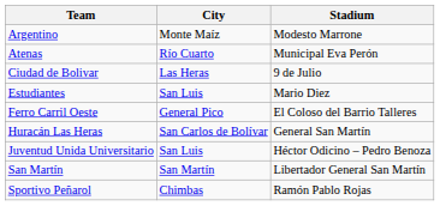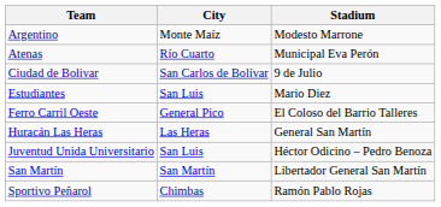Ciudad de Bolivar | City: Las Heras -> San Carlos de Bolívar
Huracán Las Heras | City: San Carlos de Bolívar -> Las Heras
